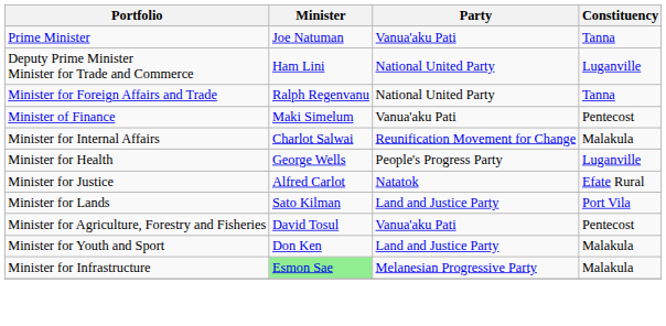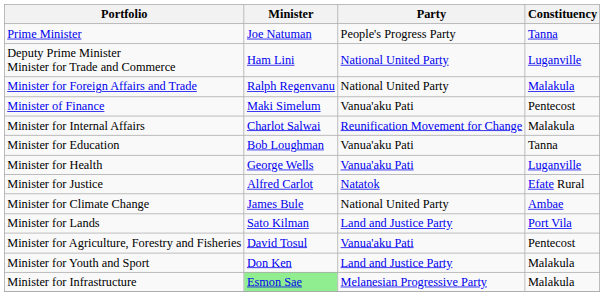Prime Minister | Party: Vanua'aku Pati -> People's Progress Party
Minister for Foreign Affairs and Trade | Constituency: Tanna -> Malakula
+ row: Minister for Education | Bob Loughman | Vanua'aku Pati | Tanna
Minister for Health | Party: People's Progress Party -> Vanua'aku Pati
+ row: Minister for Climate Change | James Bule | National United Party | Ambae
